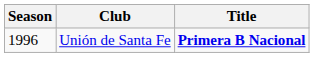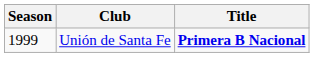Unión de Santa Fe | Season: 1996 -> 1999
